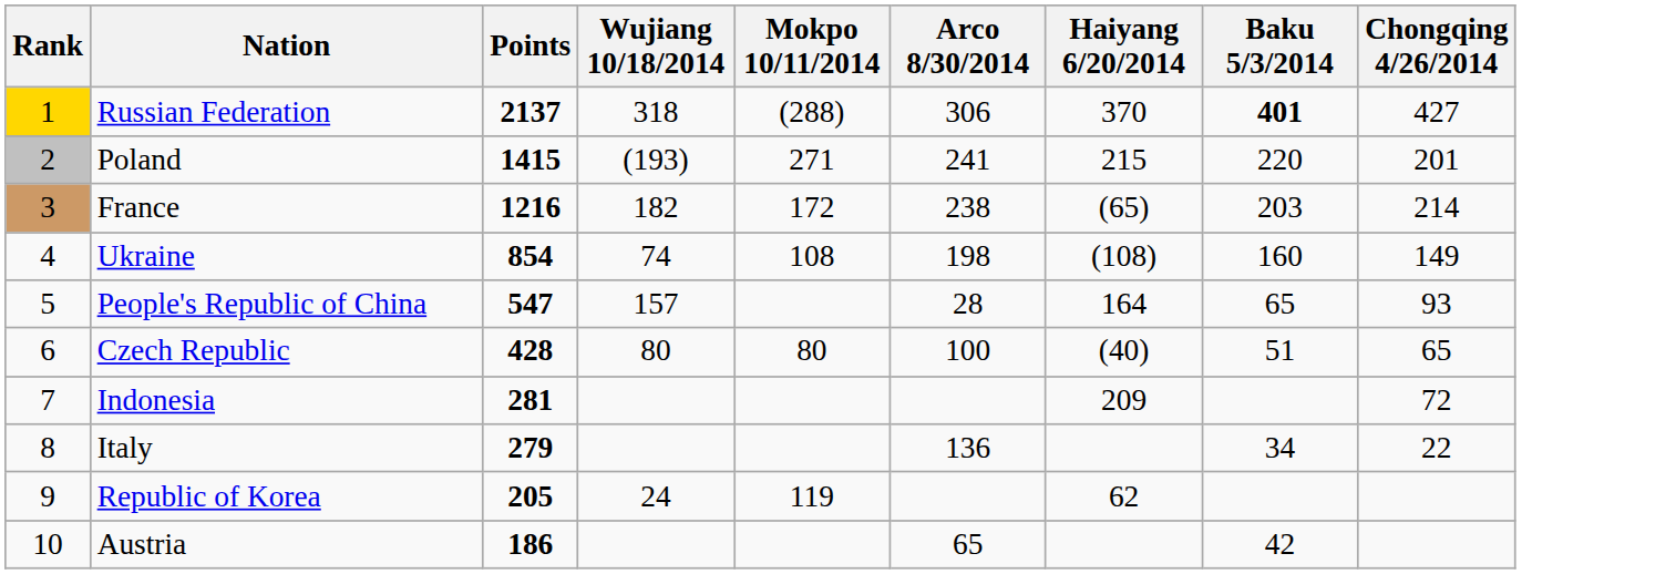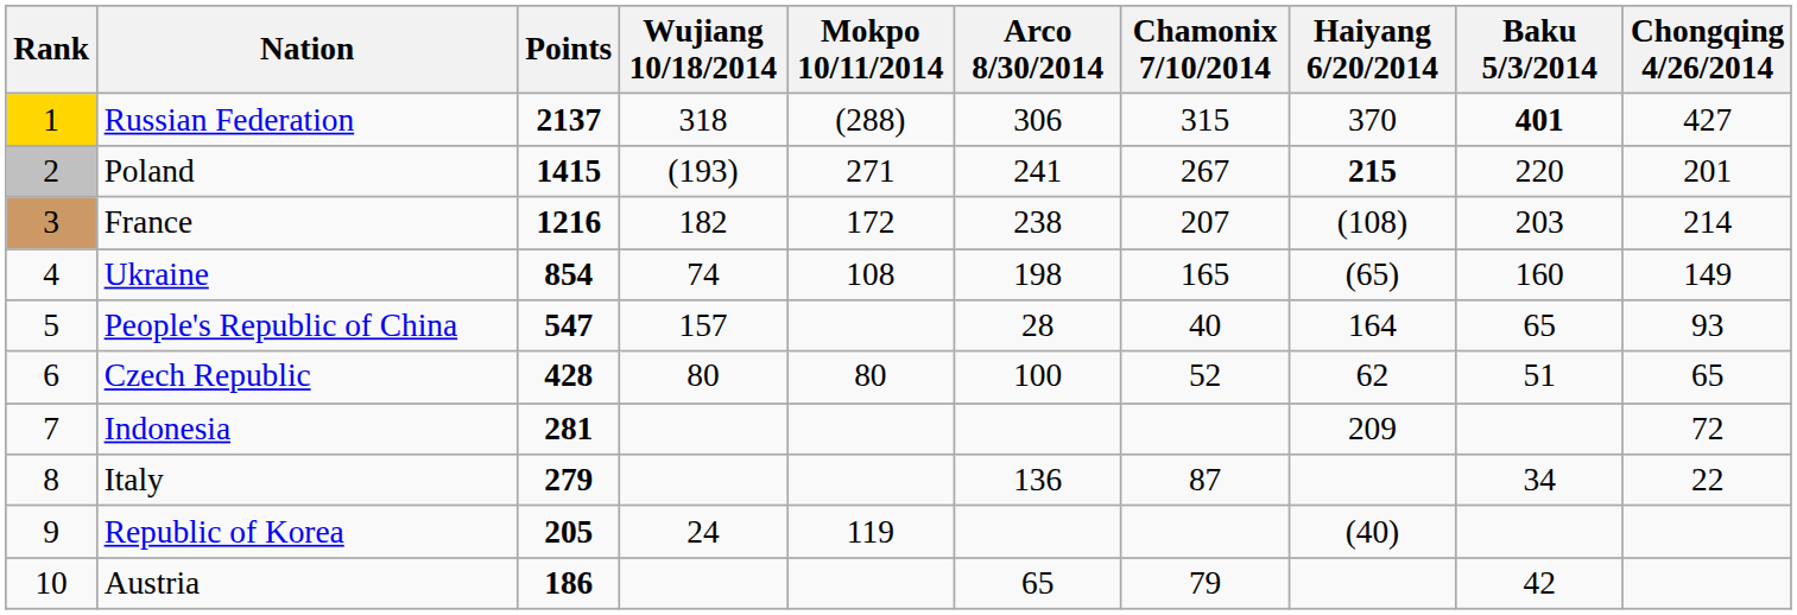+ column: Chamonix 7/10/2014 | 315 | 267 | 207 | 165 | 40 | 52 | 87 | 79
Poland | Haiyang 6/20/2014: normal -> bold
France | Haiyang 6/20/2014: (65) -> (108)
Ukraine | Haiyang 6/20/2014: (108) -> (65)
Czech Republic | Haiyang 6/20/2014: (40) -> 62
Republic of Korea | Haiyang 6/20/2014: 62 -> (40)
